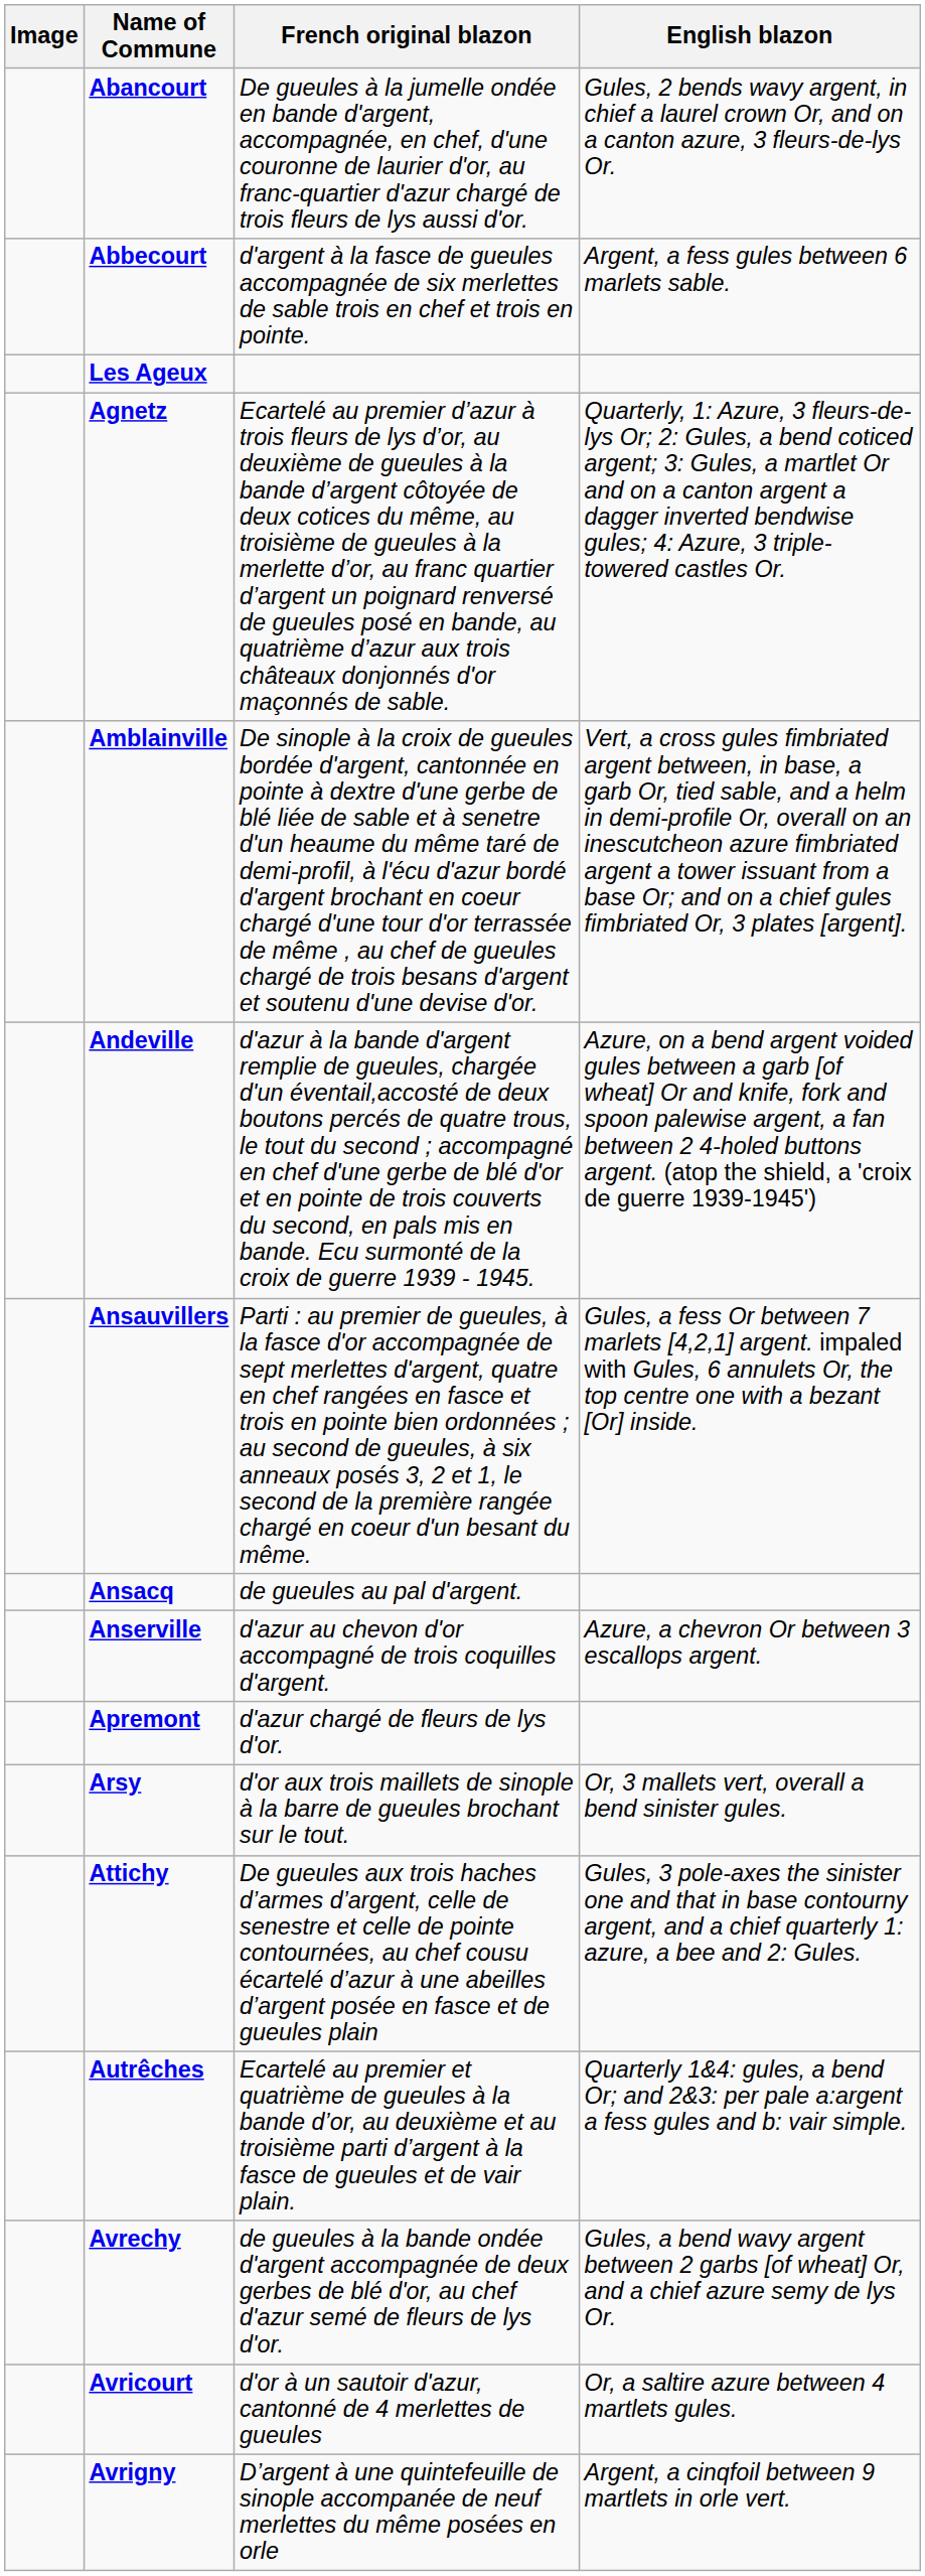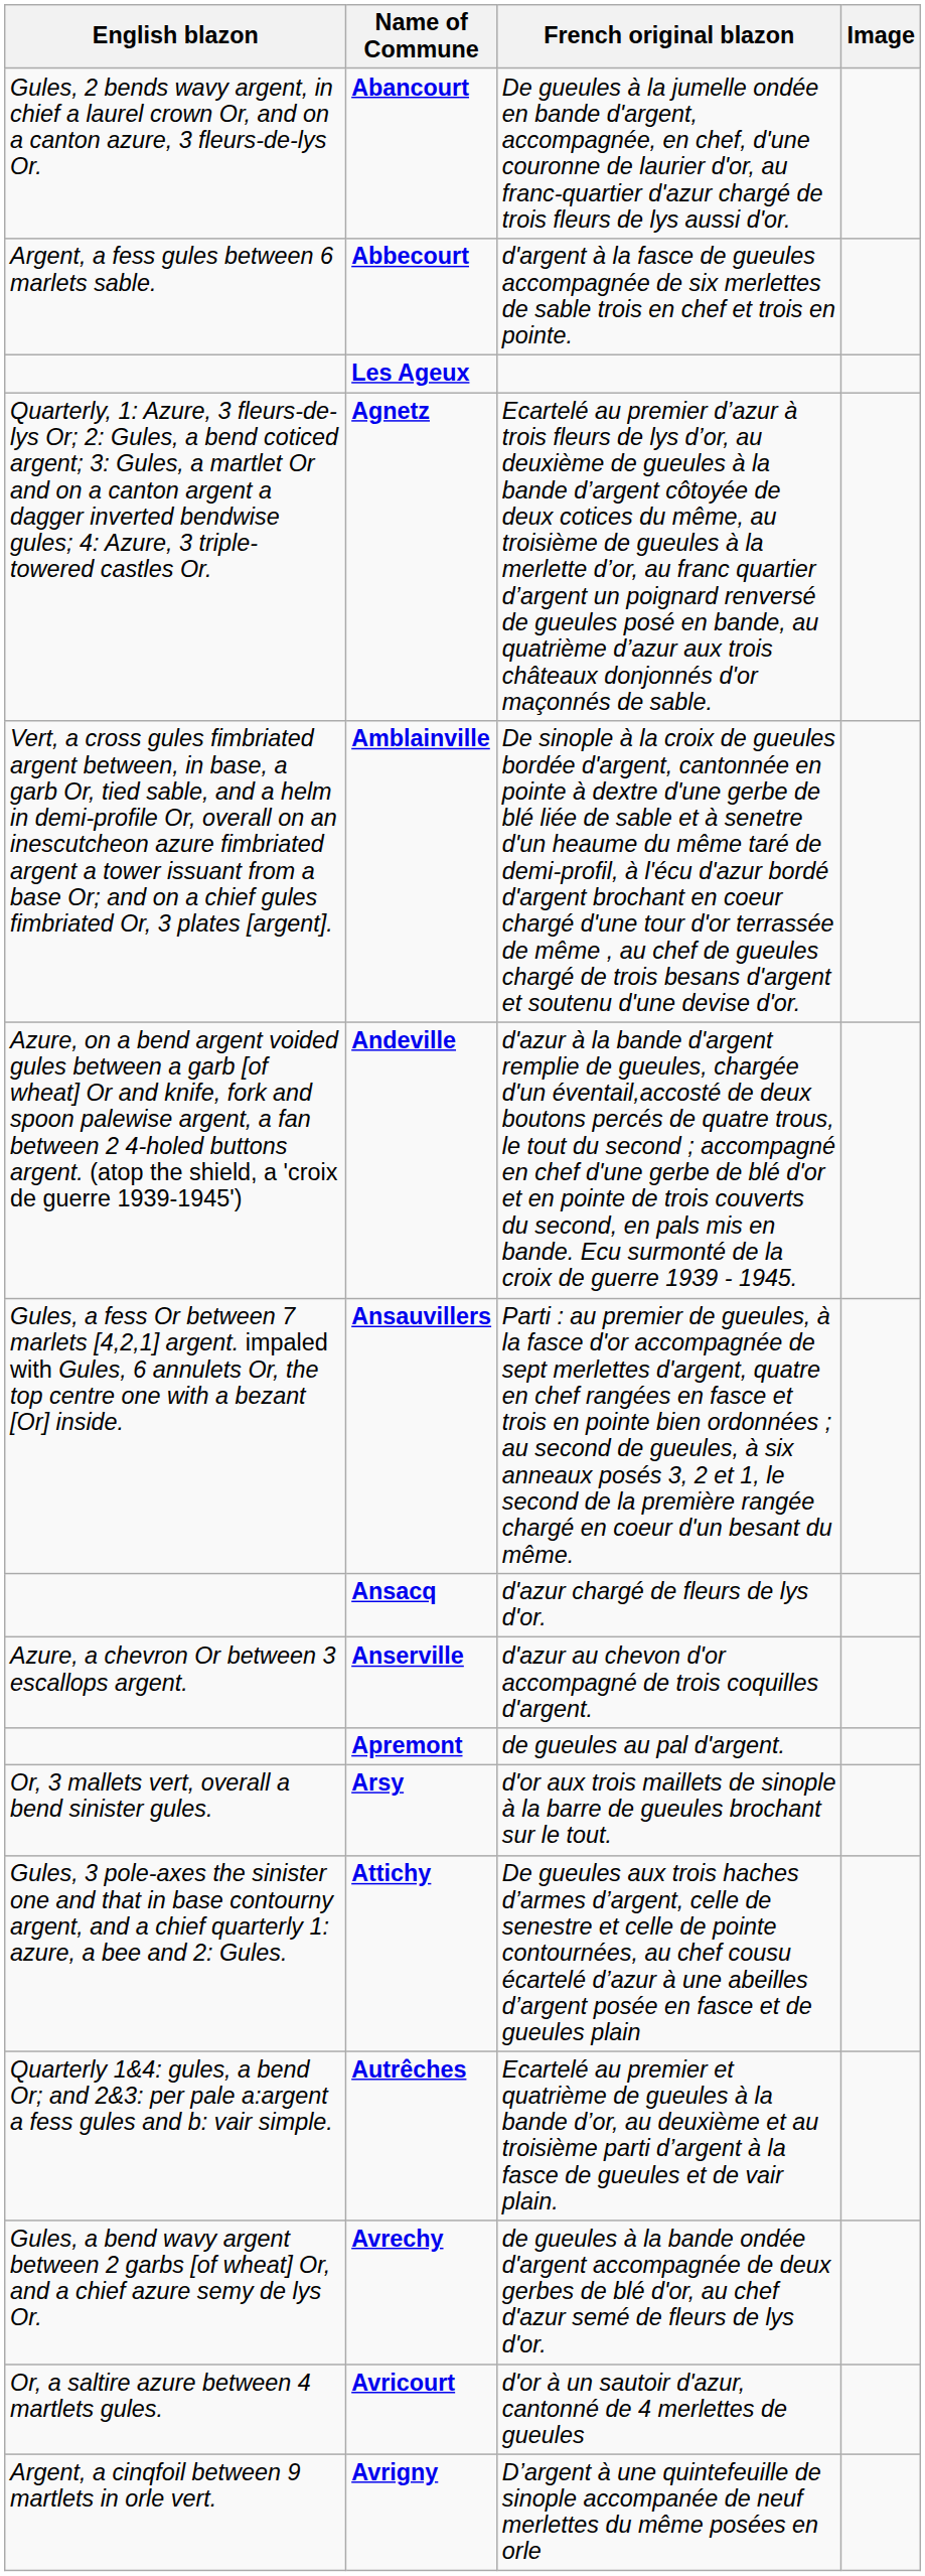columns swapped: Image <-> English blazon
Ansacq | French original blazon: de gueules au pal d'argent. -> d'azur chargé de fleurs de lys d'or.
Apremont | French original blazon: d'azur chargé de fleurs de lys d'or. -> de gueules au pal d'argent.
